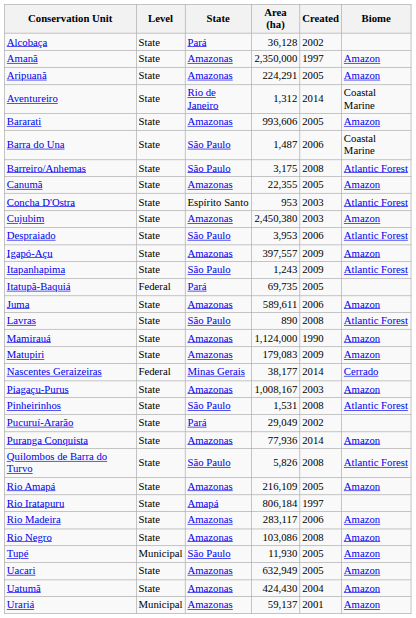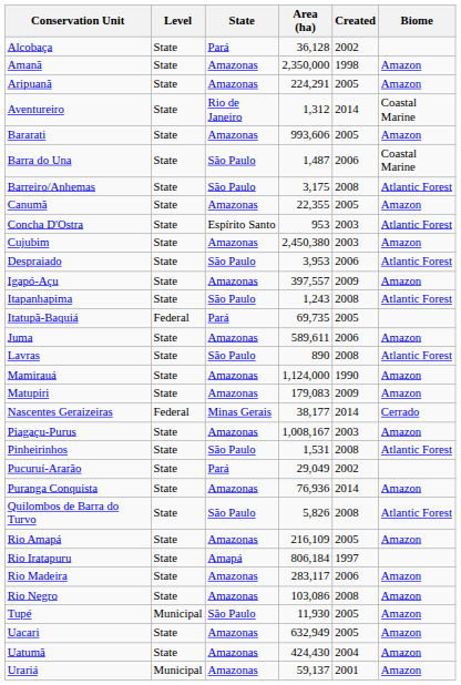Amanã | Created: 1997 -> 1998
Itapanhapima | Created: 2009 -> 2008
Puranga Conquista | Area (ha): 77,936 -> 76,936
